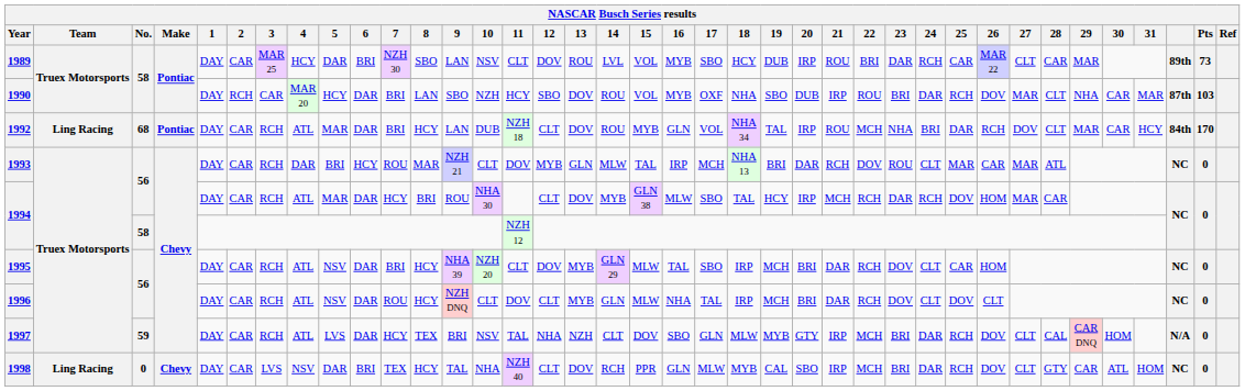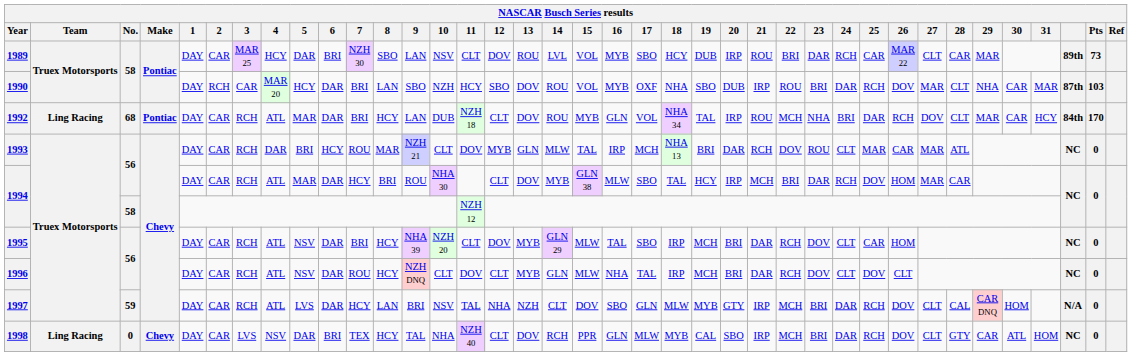1994 / 56 | 22: RCH -> BRI
1997 | 8: TEX -> LAN
